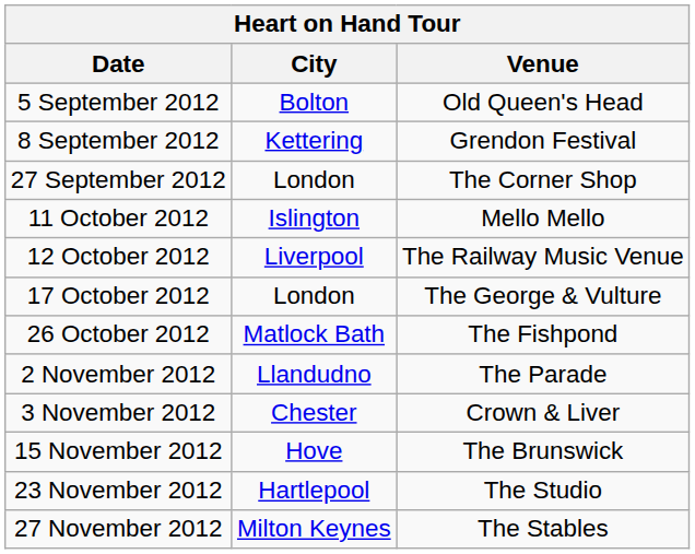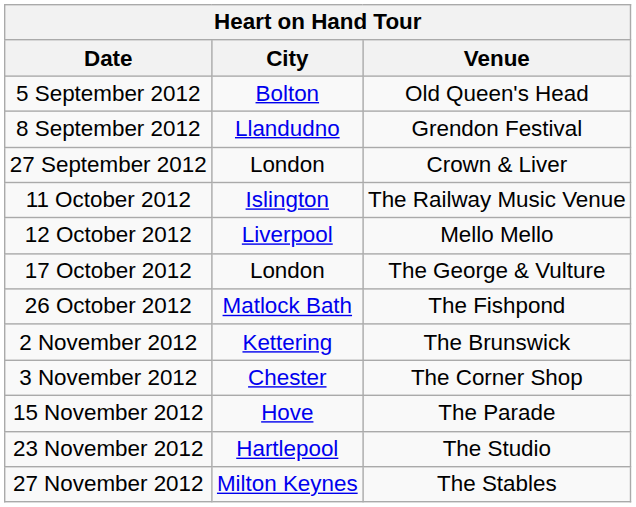8 September 2012 | City: Kettering -> Llandudno
27 September 2012 | Venue: The Corner Shop -> Crown & Liver
11 October 2012 | Venue: Mello Mello -> The Railway Music Venue
12 October 2012 | Venue: The Railway Music Venue -> Mello Mello
2 November 2012 | City: Llandudno -> Kettering
2 November 2012 | Venue: The Parade -> The Brunswick
3 November 2012 | Venue: Crown & Liver -> The Corner Shop
15 November 2012 | Venue: The Brunswick -> The Parade
